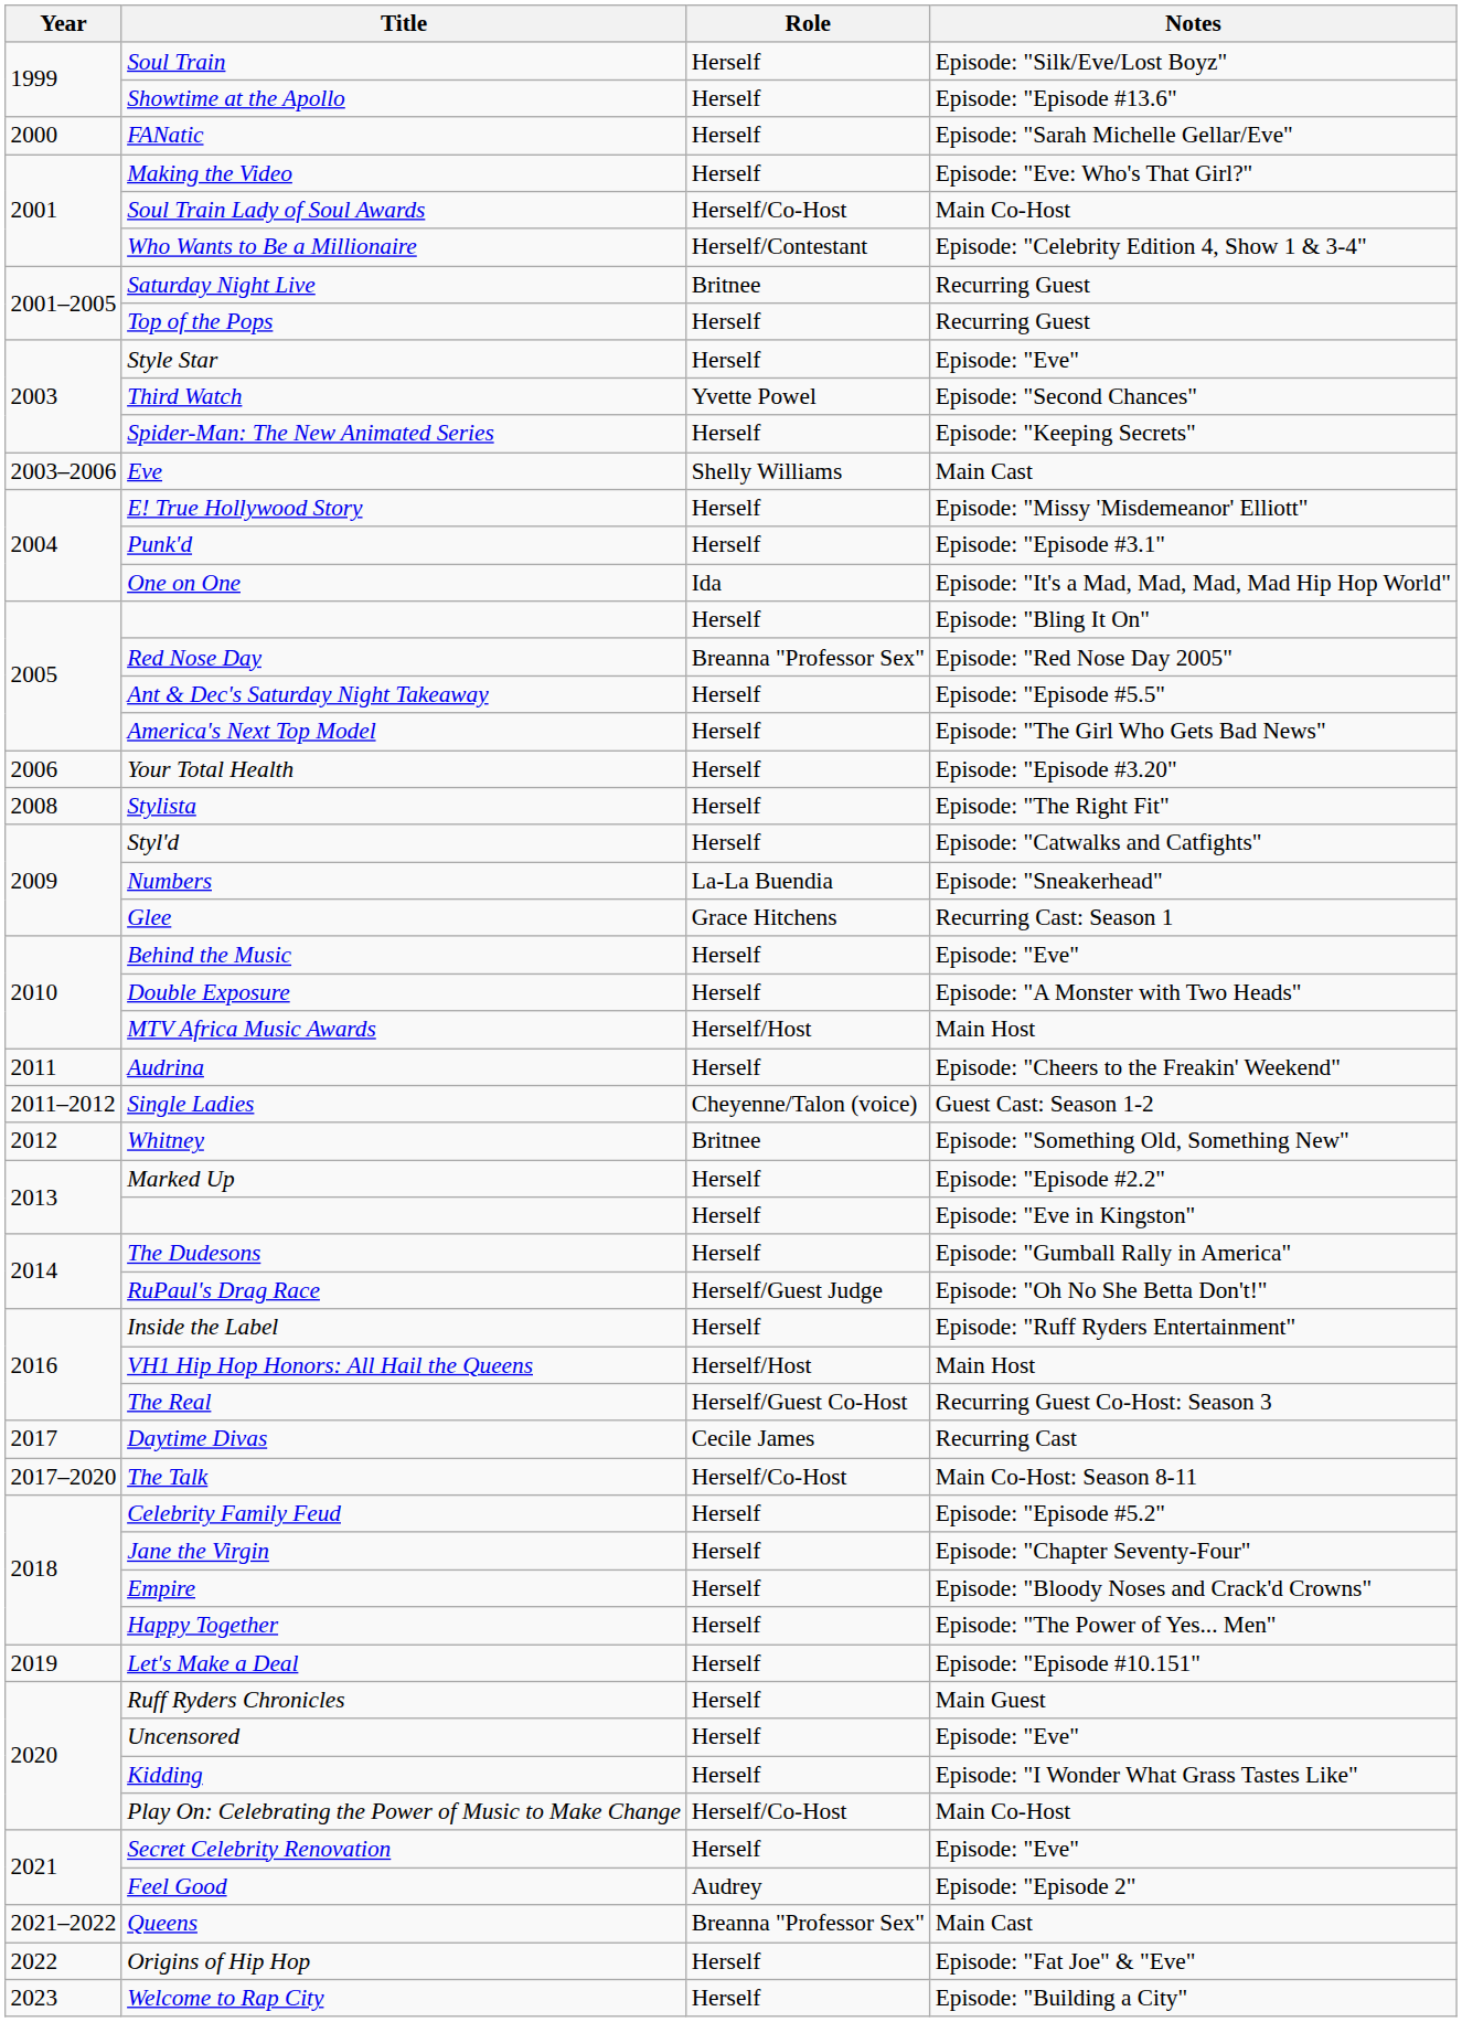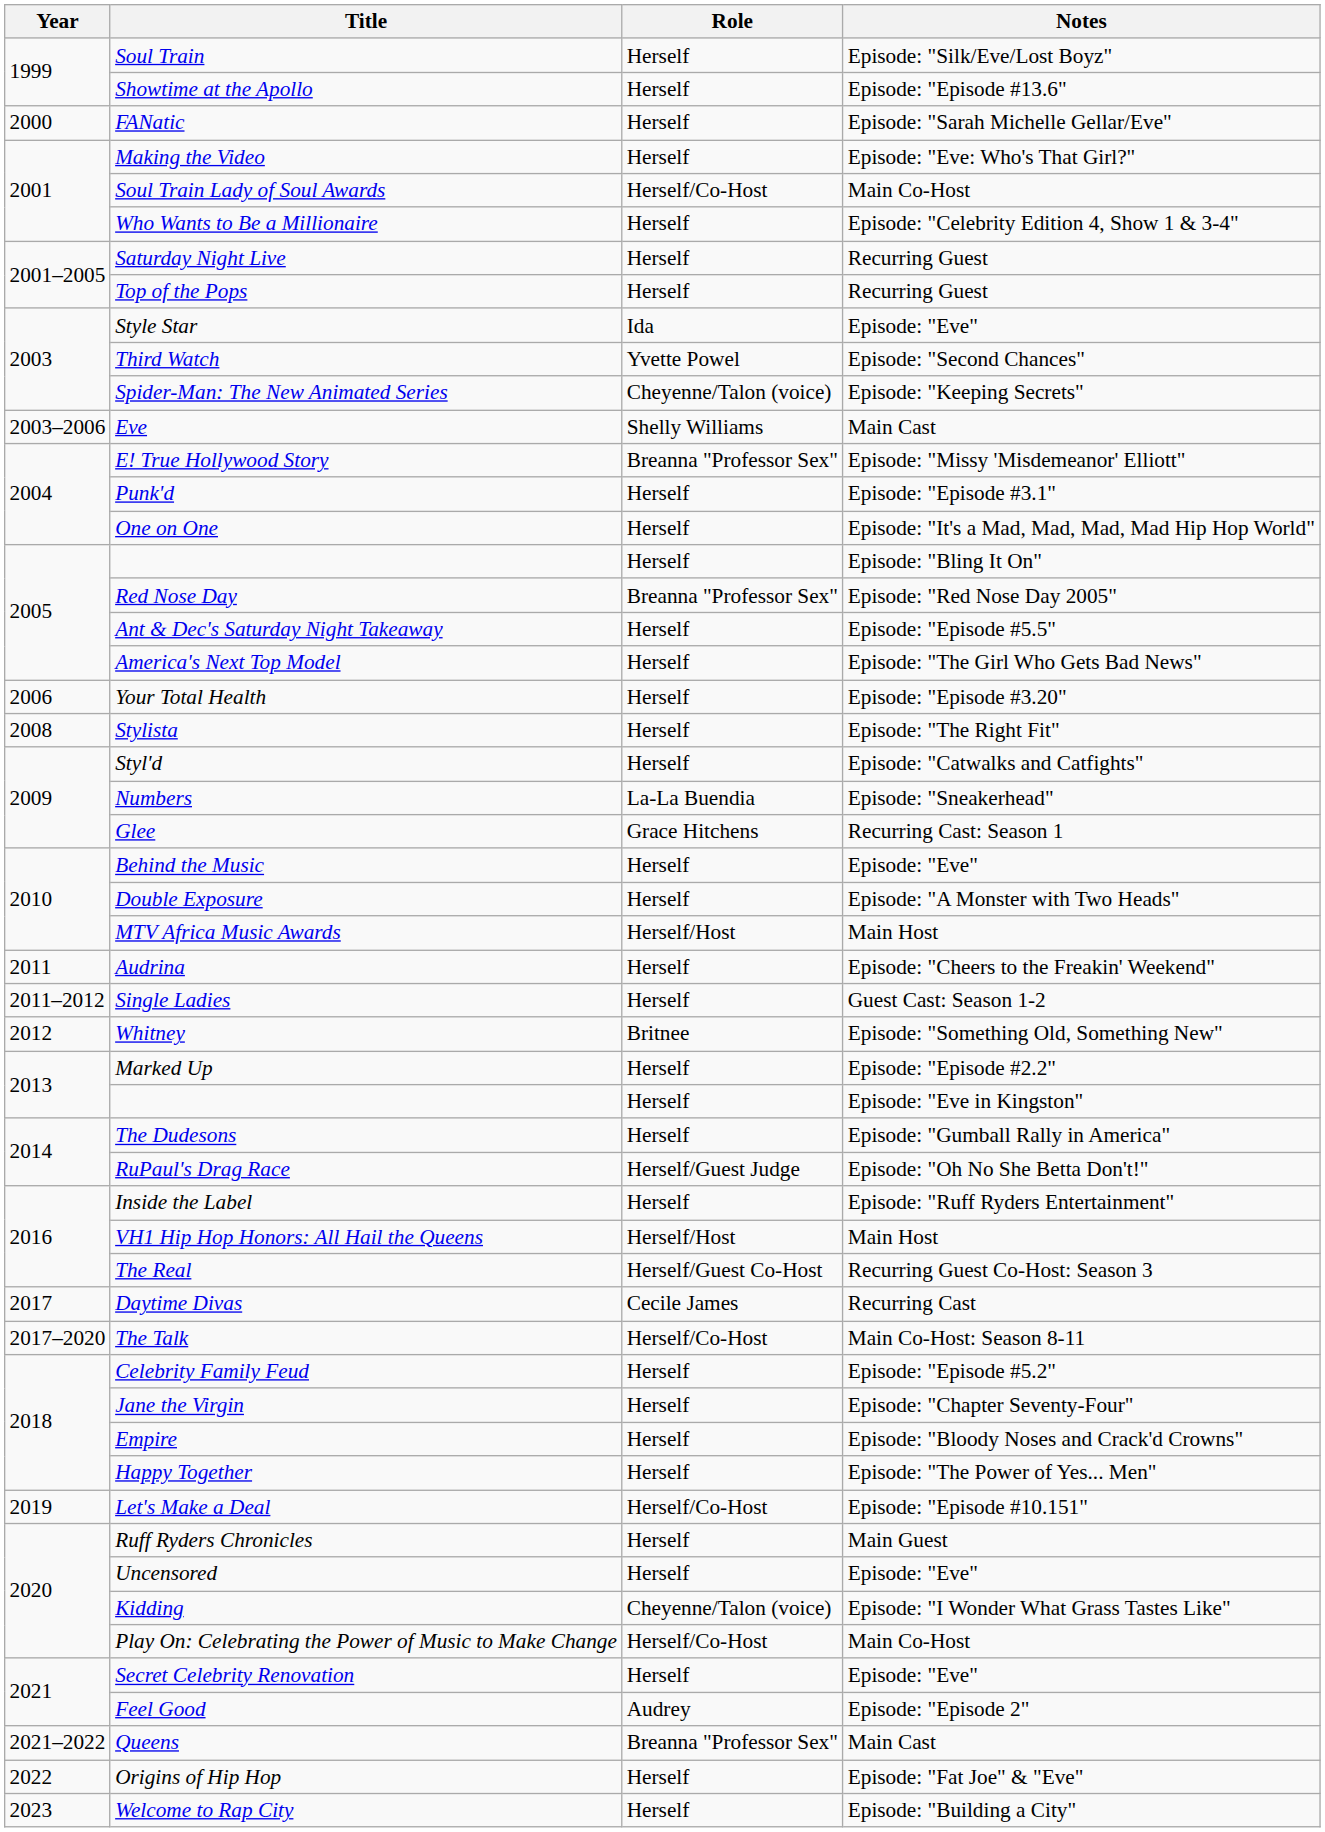Who Wants to Be a Millionaire | Role: Herself/Contestant -> Herself
Saturday Night Live | Role: Britnee -> Herself
Style Star | Role: Herself -> Ida
Spider-Man: The New Animated Series | Role: Herself -> Cheyenne/Talon (voice)
E! True Hollywood Story | Role: Herself -> Breanna "Professor Sex"
One on One | Role: Ida -> Herself
Single Ladies | Role: Cheyenne/Talon (voice) -> Herself
Let's Make a Deal | Role: Herself -> Herself/Co-Host
Kidding | Role: Herself -> Cheyenne/Talon (voice)
